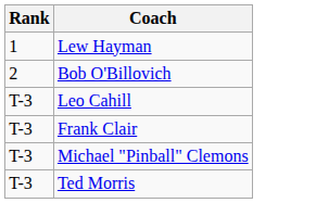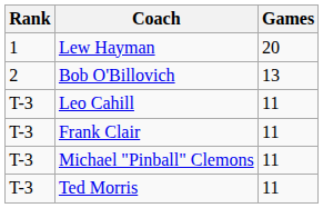+ column: Games | 20 | 13 | 11 | 11 | 11 | 11
